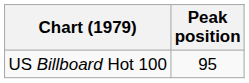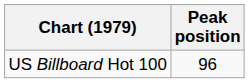US Billboard Hot 100 | Peak position: 95 -> 96
